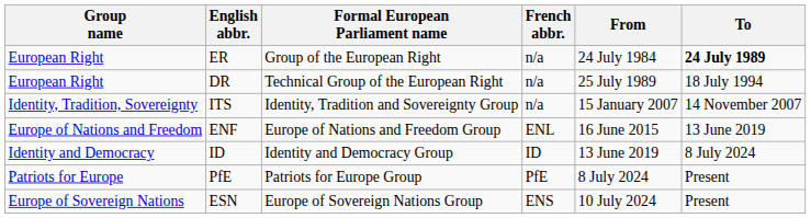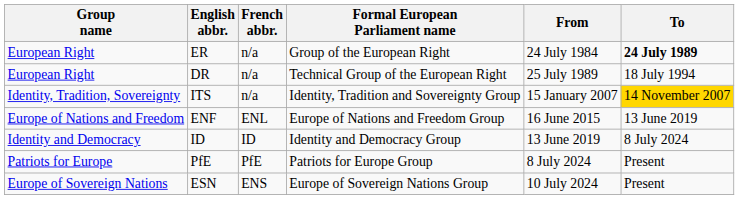columns swapped: French abbr. <-> Formal European Parliament name
ITS | To: no background -> gold background
